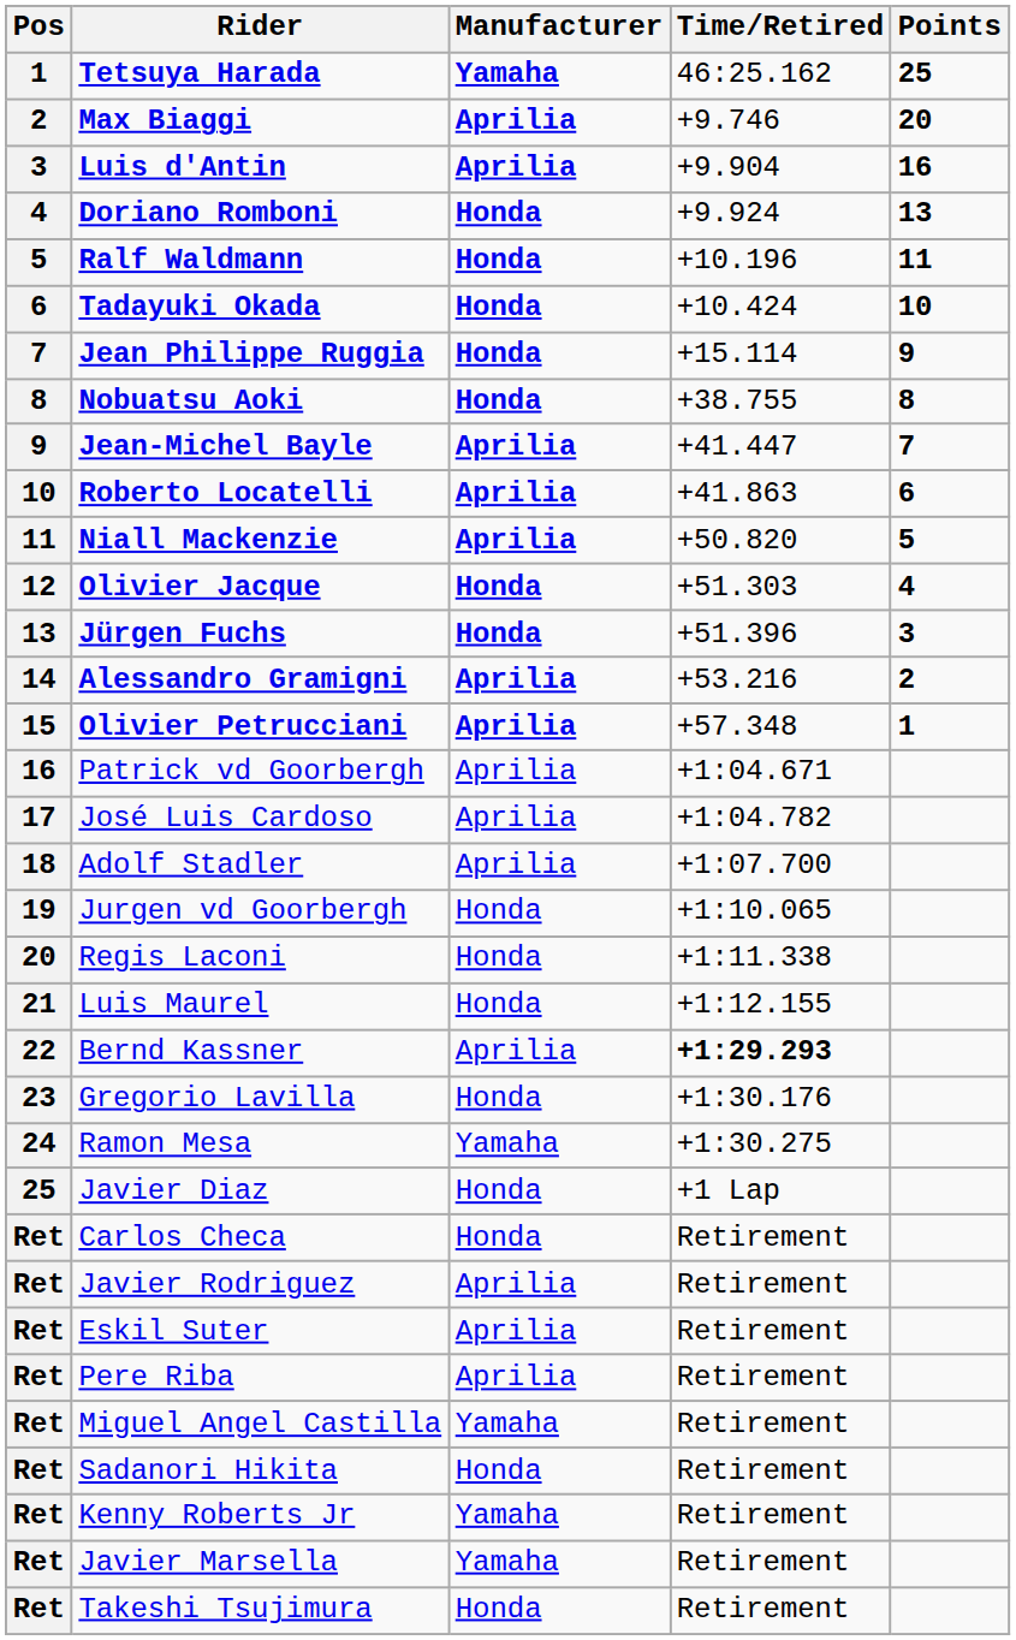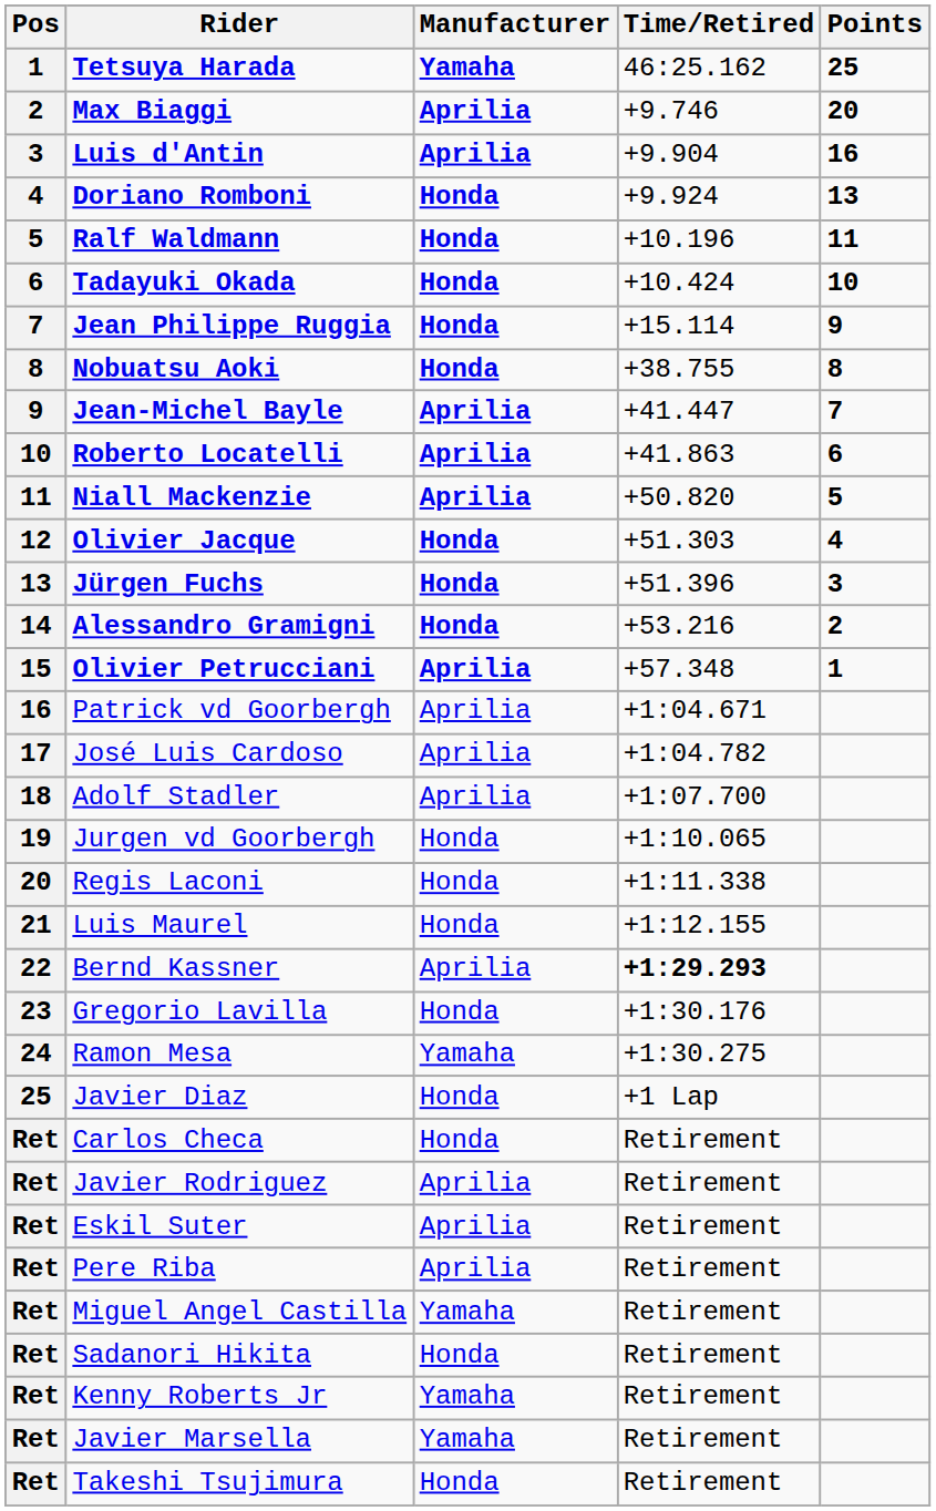Alessandro Gramigni | Manufacturer: Aprilia -> Honda
